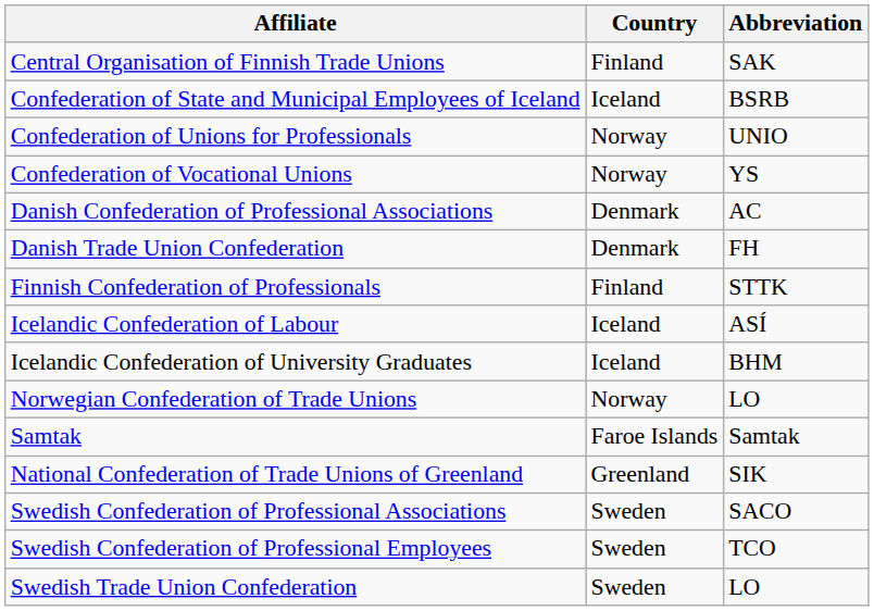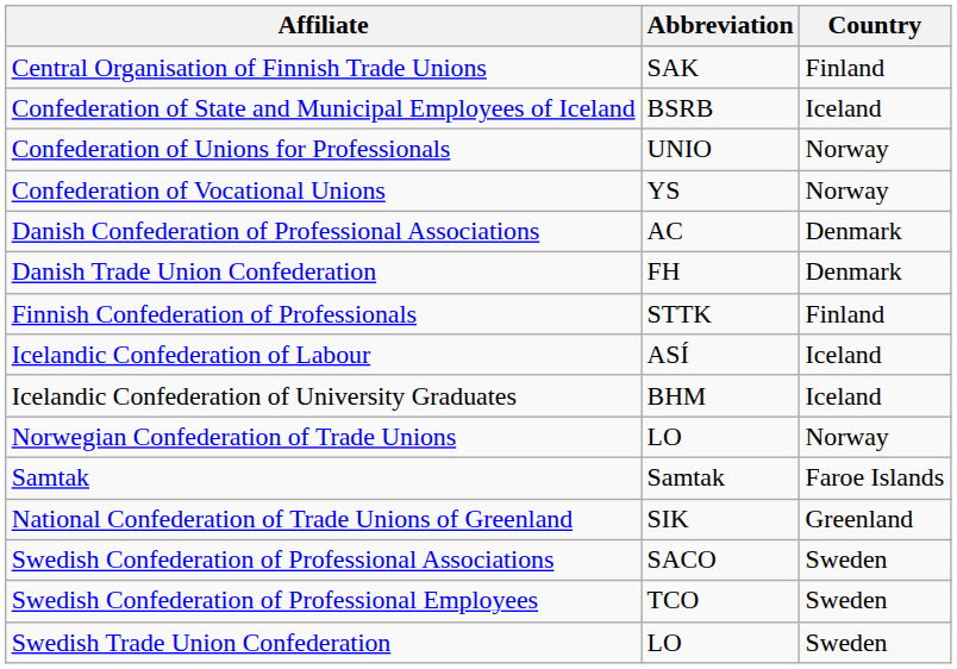columns swapped: Abbreviation <-> Country
